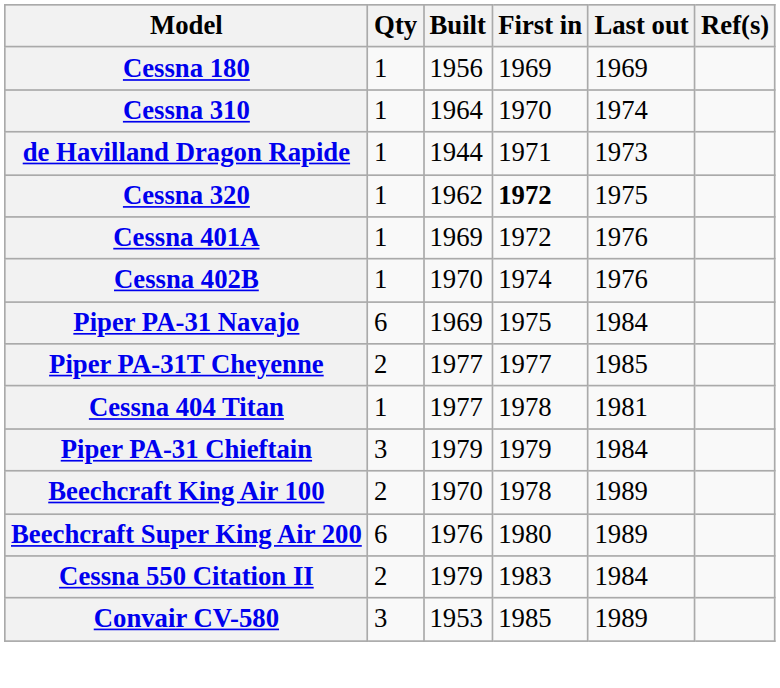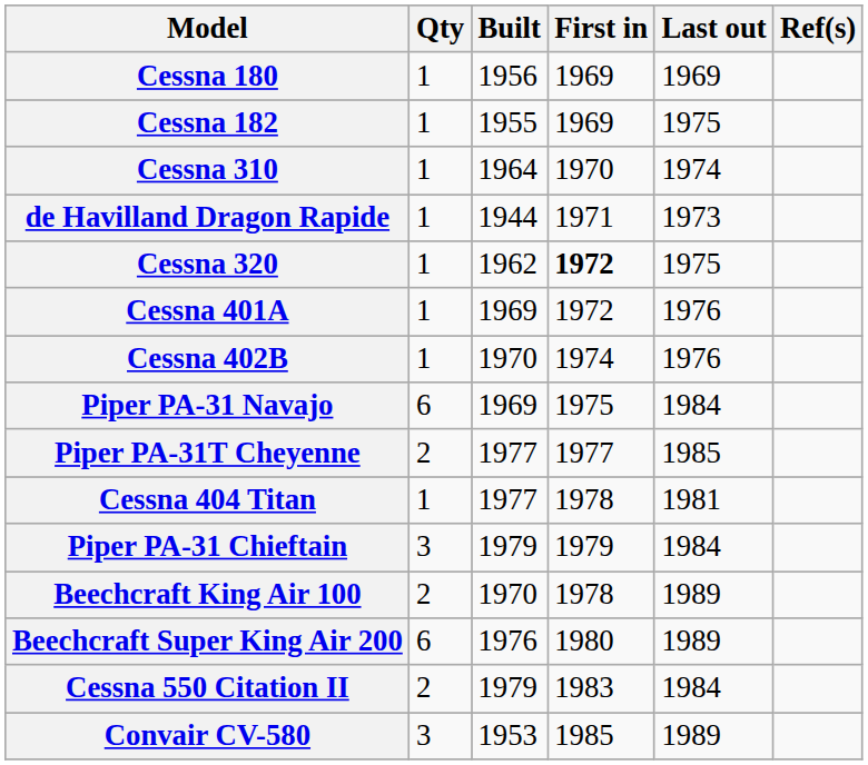+ row: Cessna 182 | 1 | 1955 | 1969 | 1975
